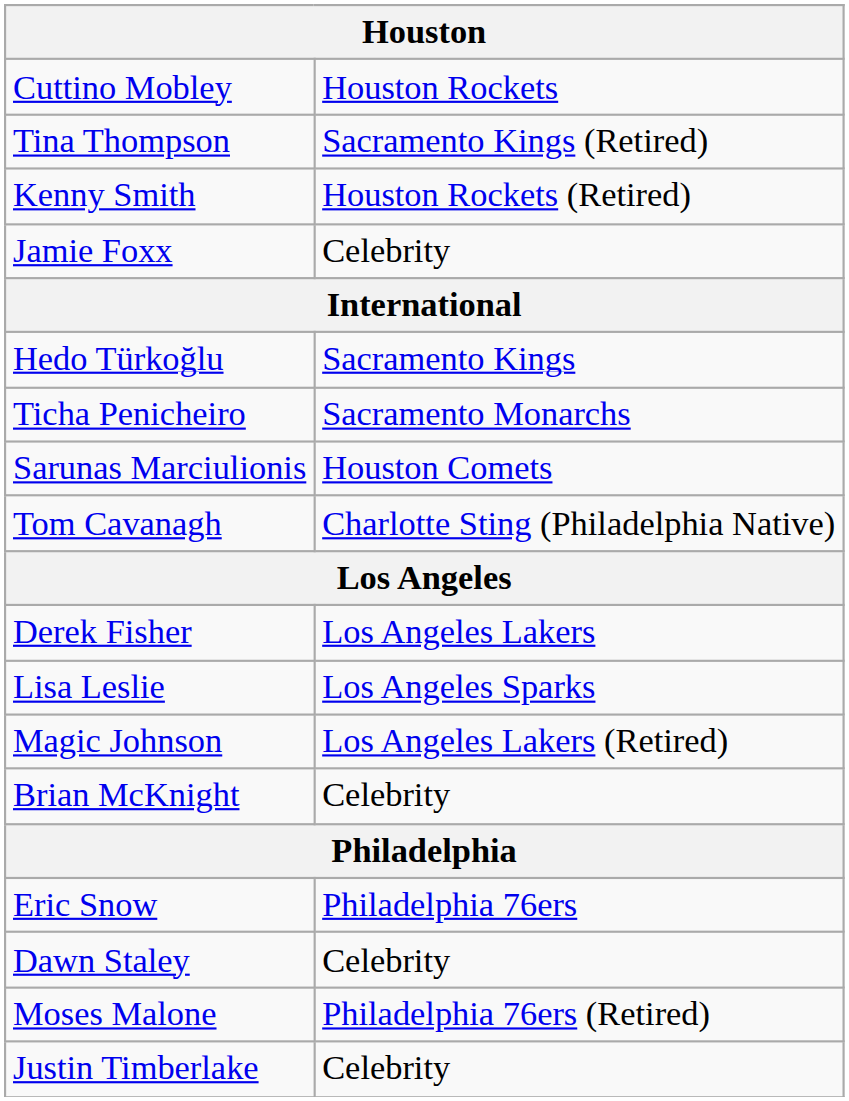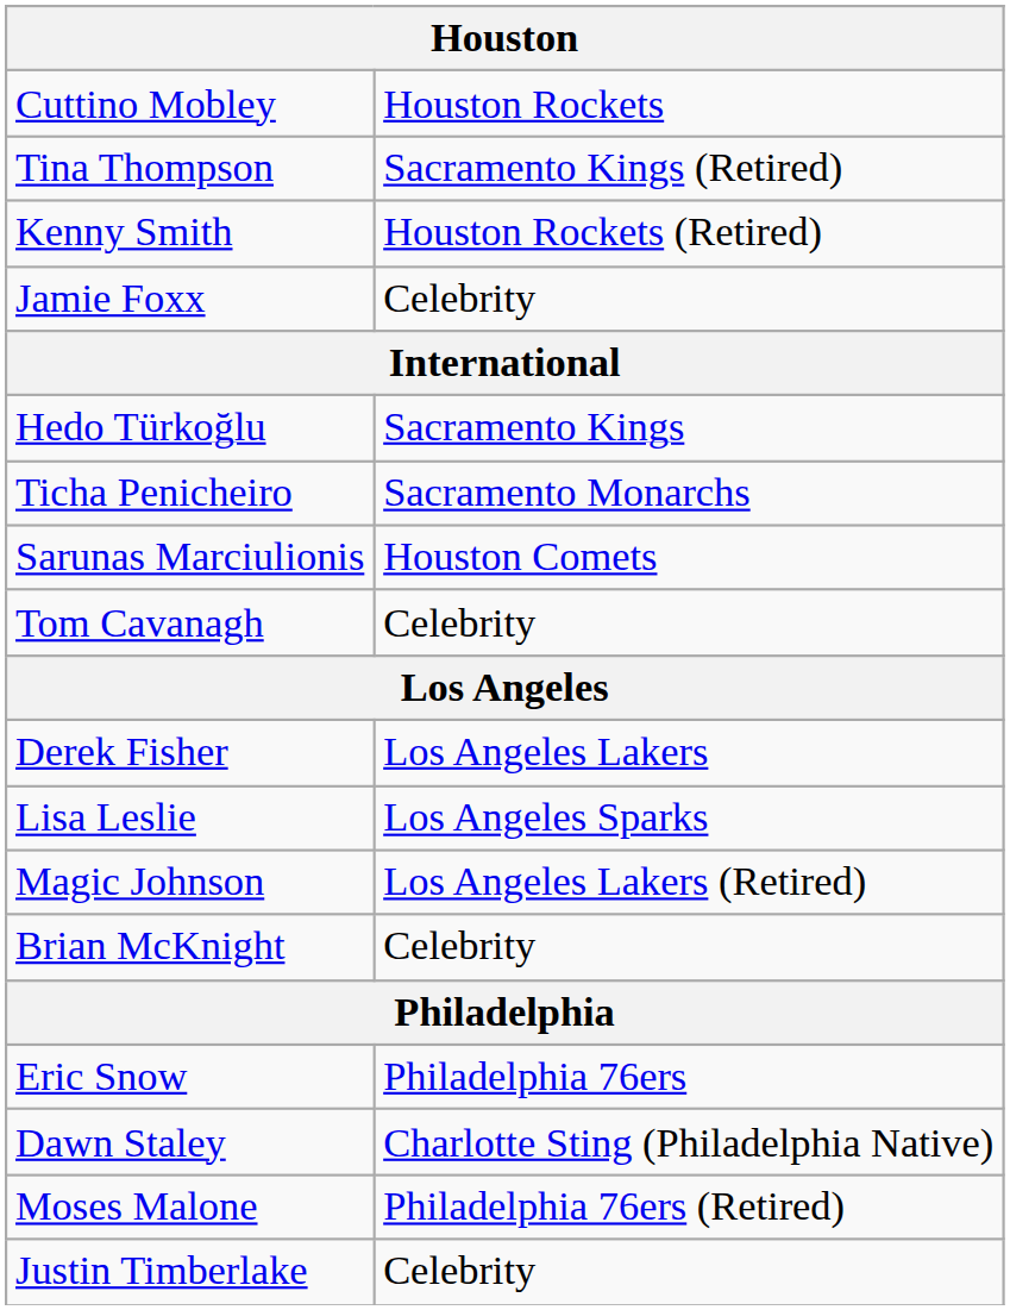Tom Cavanagh | column 2: Charlotte Sting (Philadelphia Native) -> Celebrity
Dawn Staley | column 2: Celebrity -> Charlotte Sting (Philadelphia Native)
